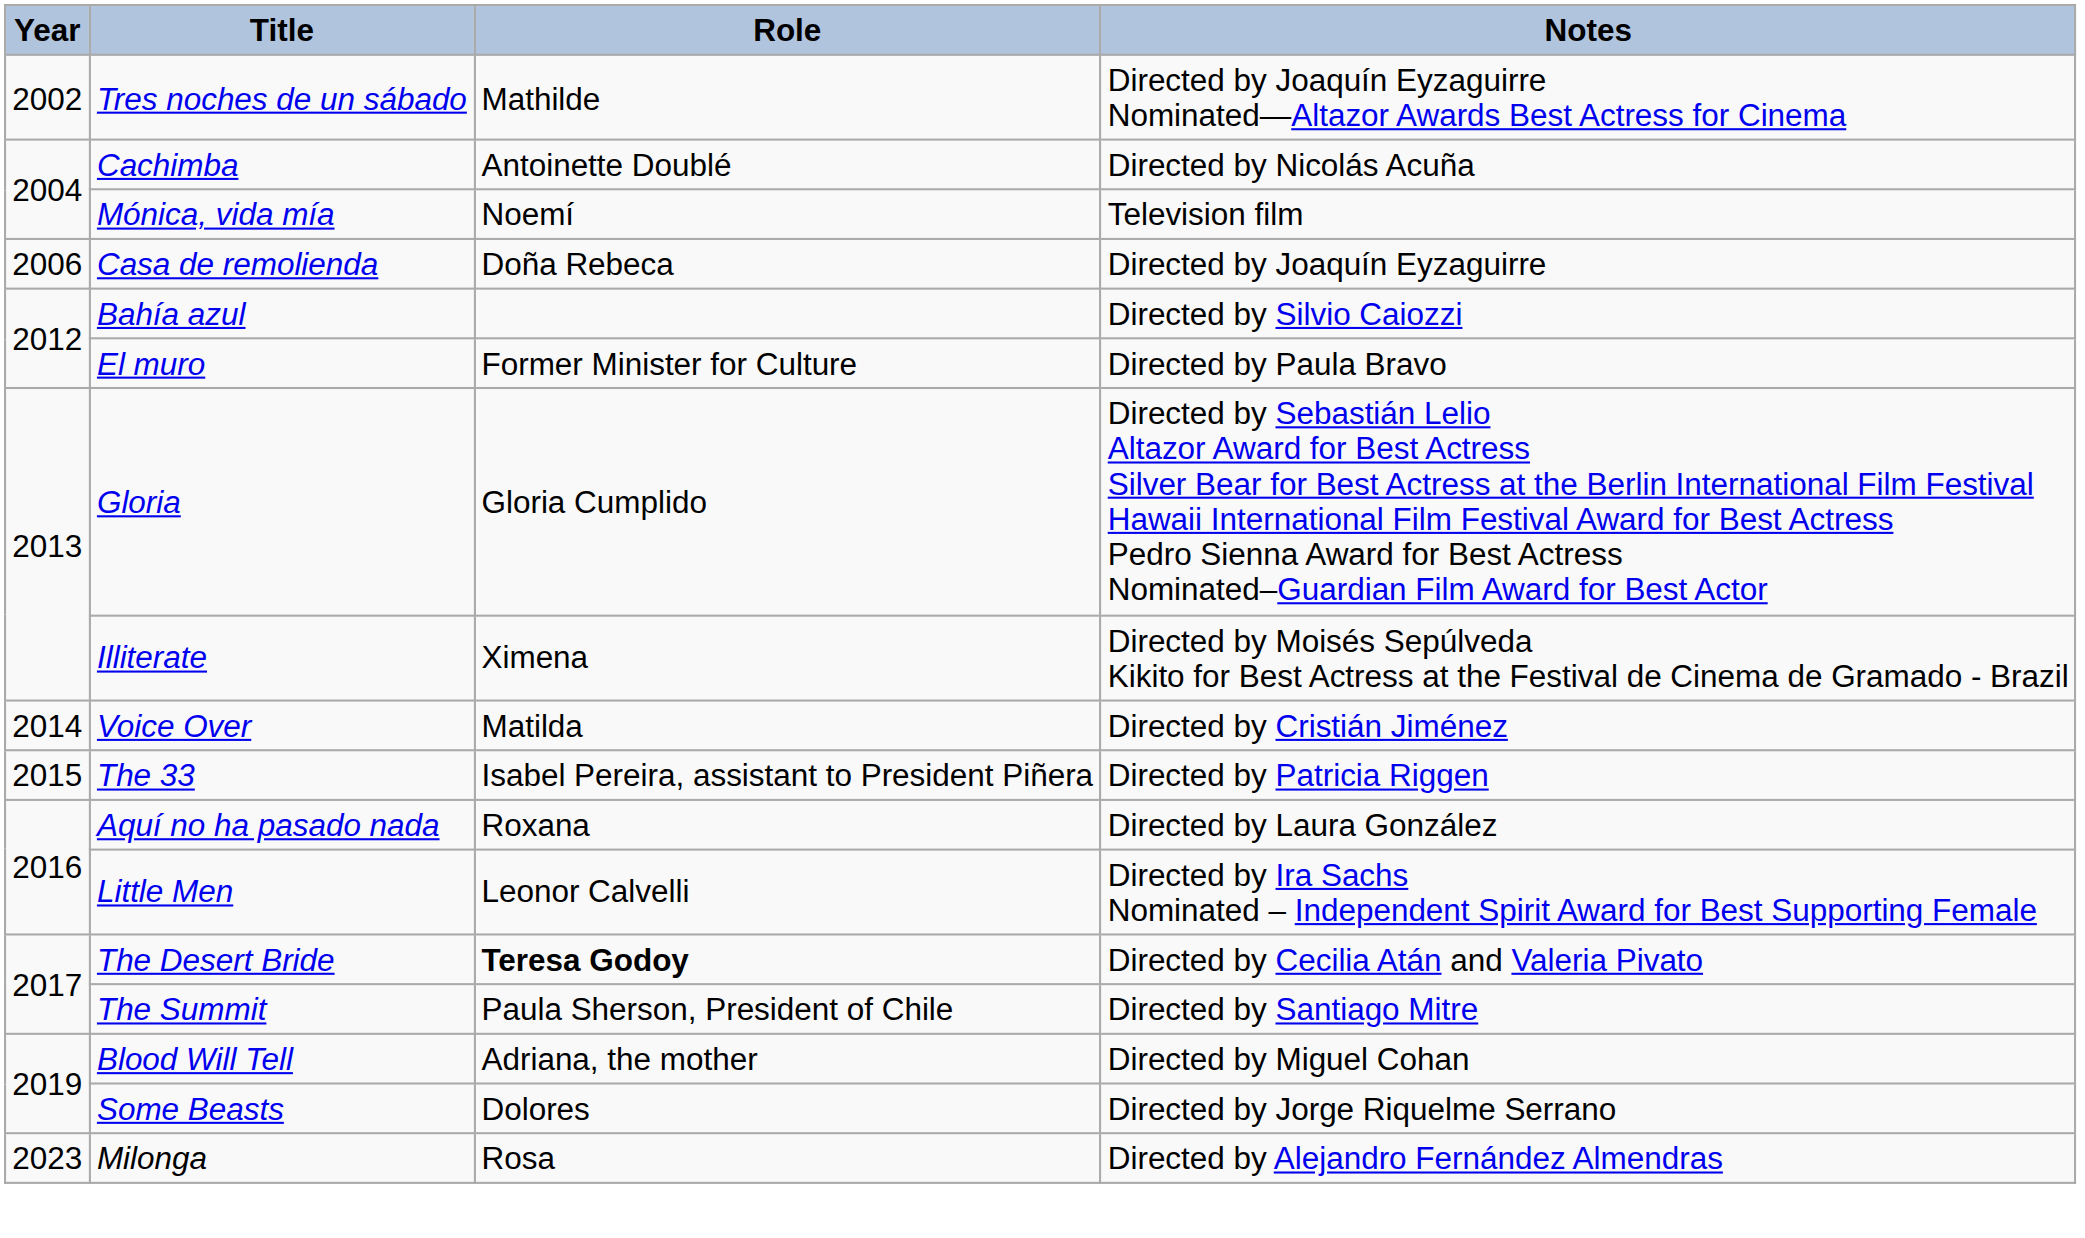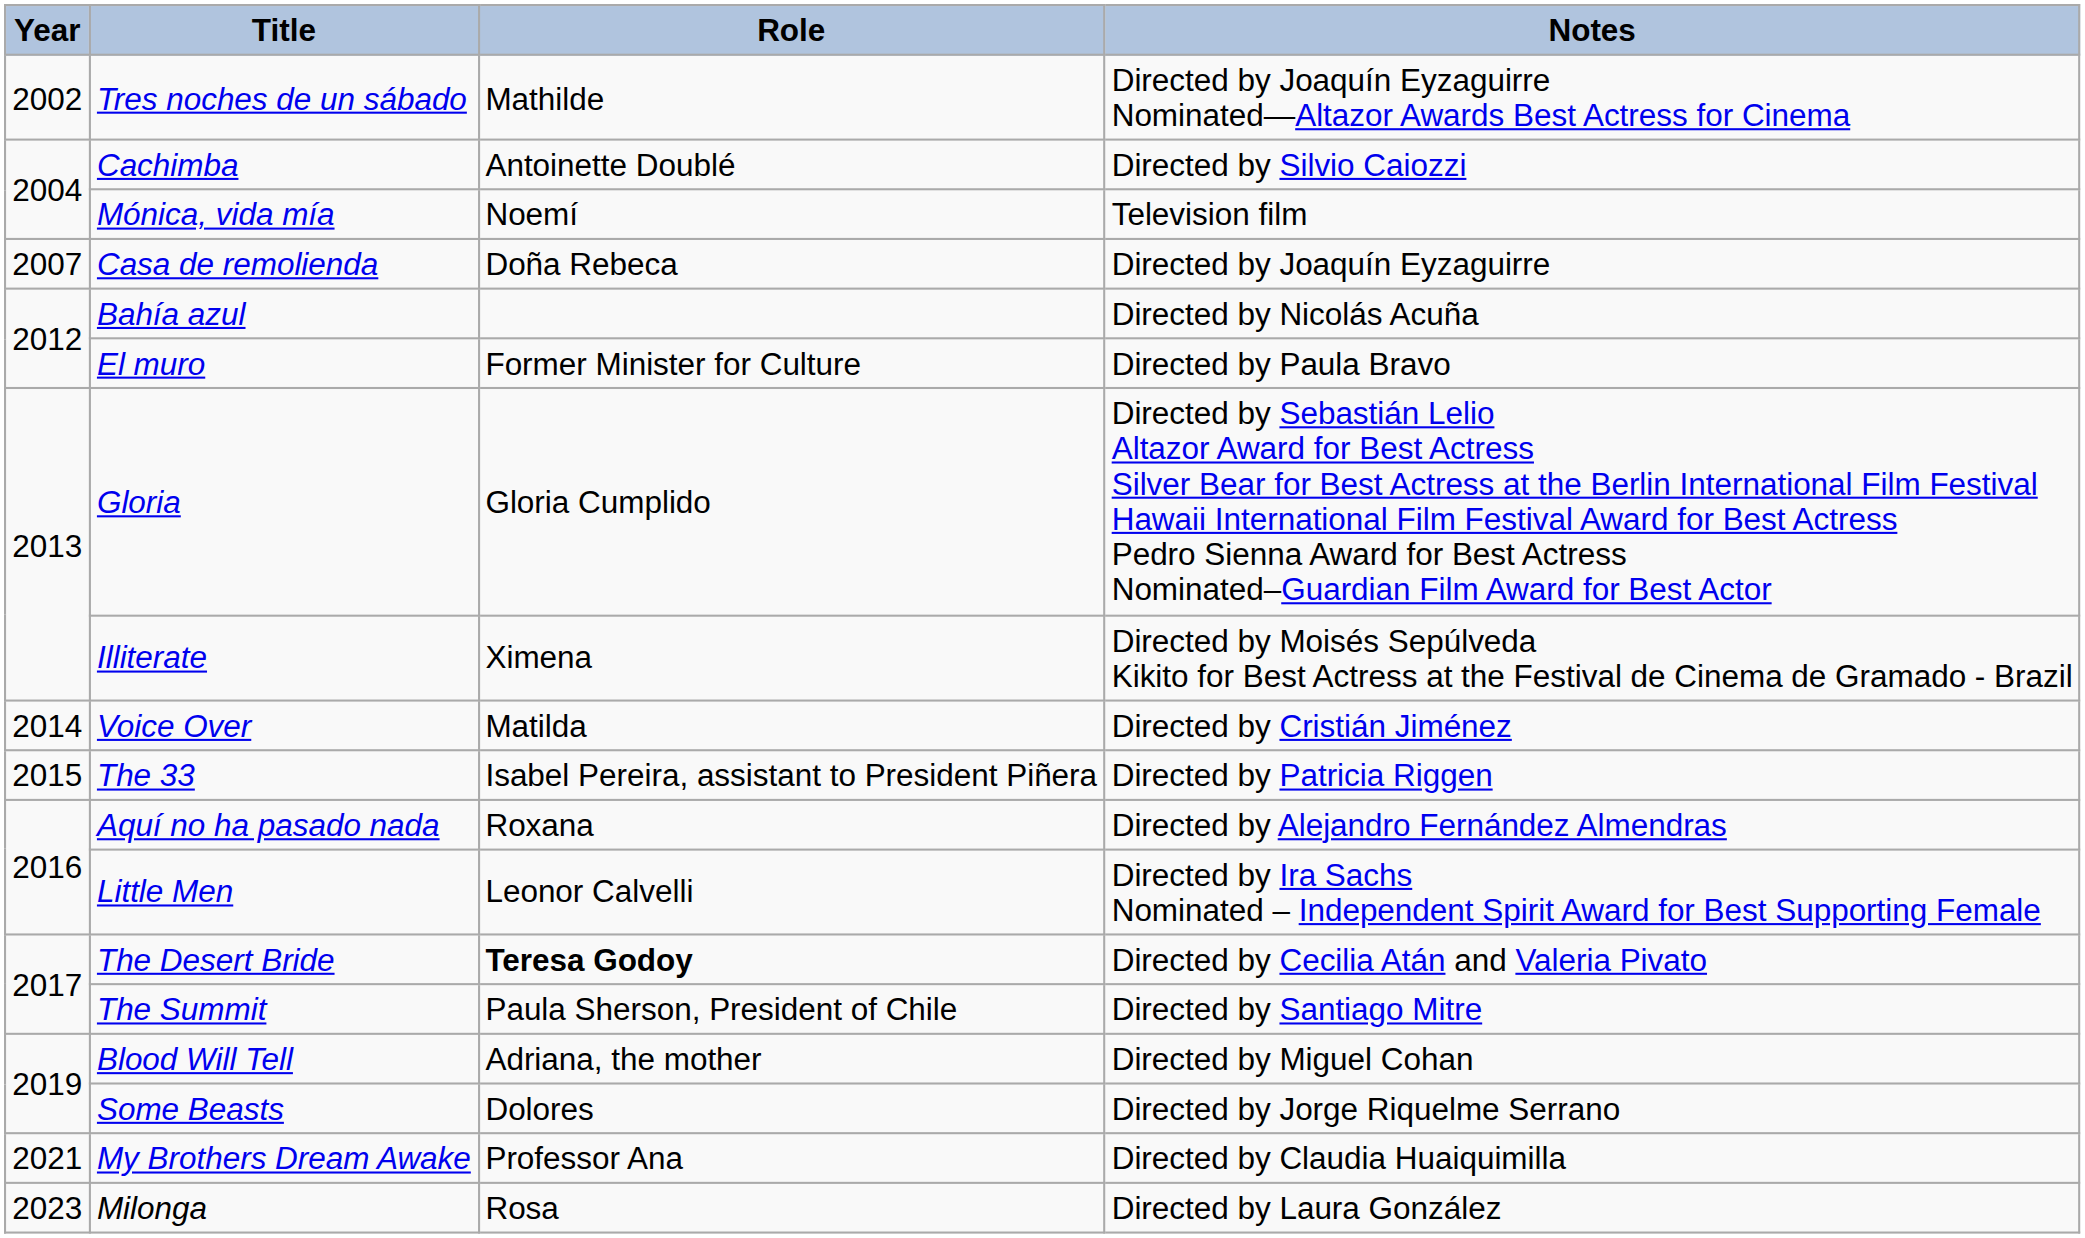Cachimba | Notes: Directed by Nicolás Acuña -> Directed by Silvio Caiozzi
Casa de remolienda | Year: 2006 -> 2007
Bahía azul | Notes: Directed by Silvio Caiozzi -> Directed by Nicolás Acuña
Aquí no ha pasado nada | Notes: Directed by Laura González -> Directed by Alejandro Fernández Almendras
+ row: 2021 | My Brothers Dream Awake | Professor Ana | Directed by Claudia Huaiquimilla
Milonga | Notes: Directed by Alejandro Fernández Almendras -> Directed by Laura González
